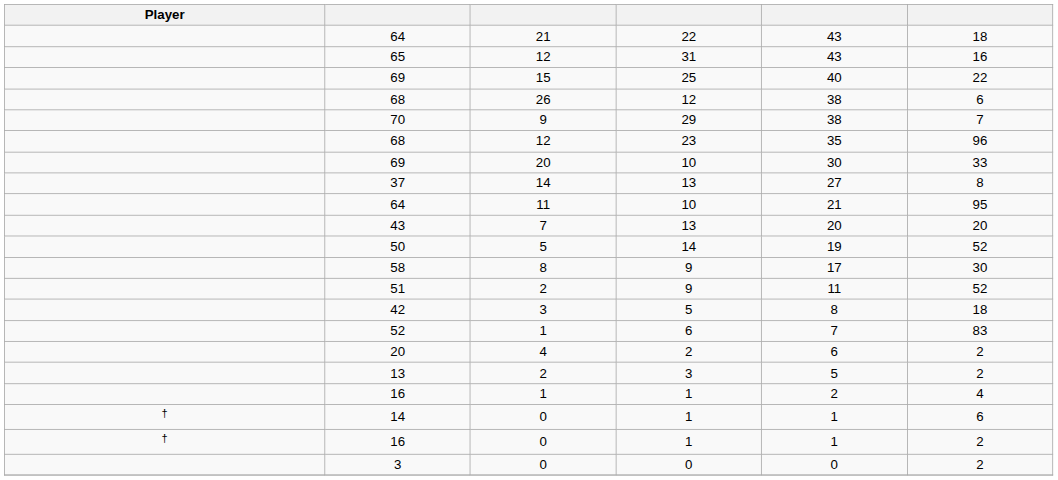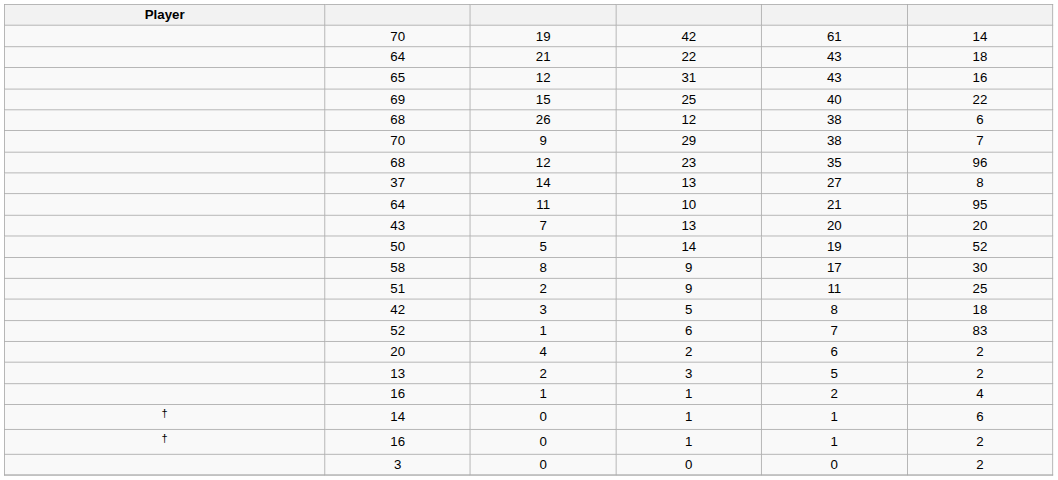+ row: 70 | 19 | 42 | 61 | 14
- row: 69 | 20 | 10 | 30 | 33
51 | column 6: 52 -> 25
